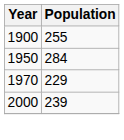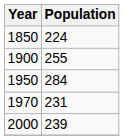+ row: 1850 | 224
1970 | Population: 229 -> 231
